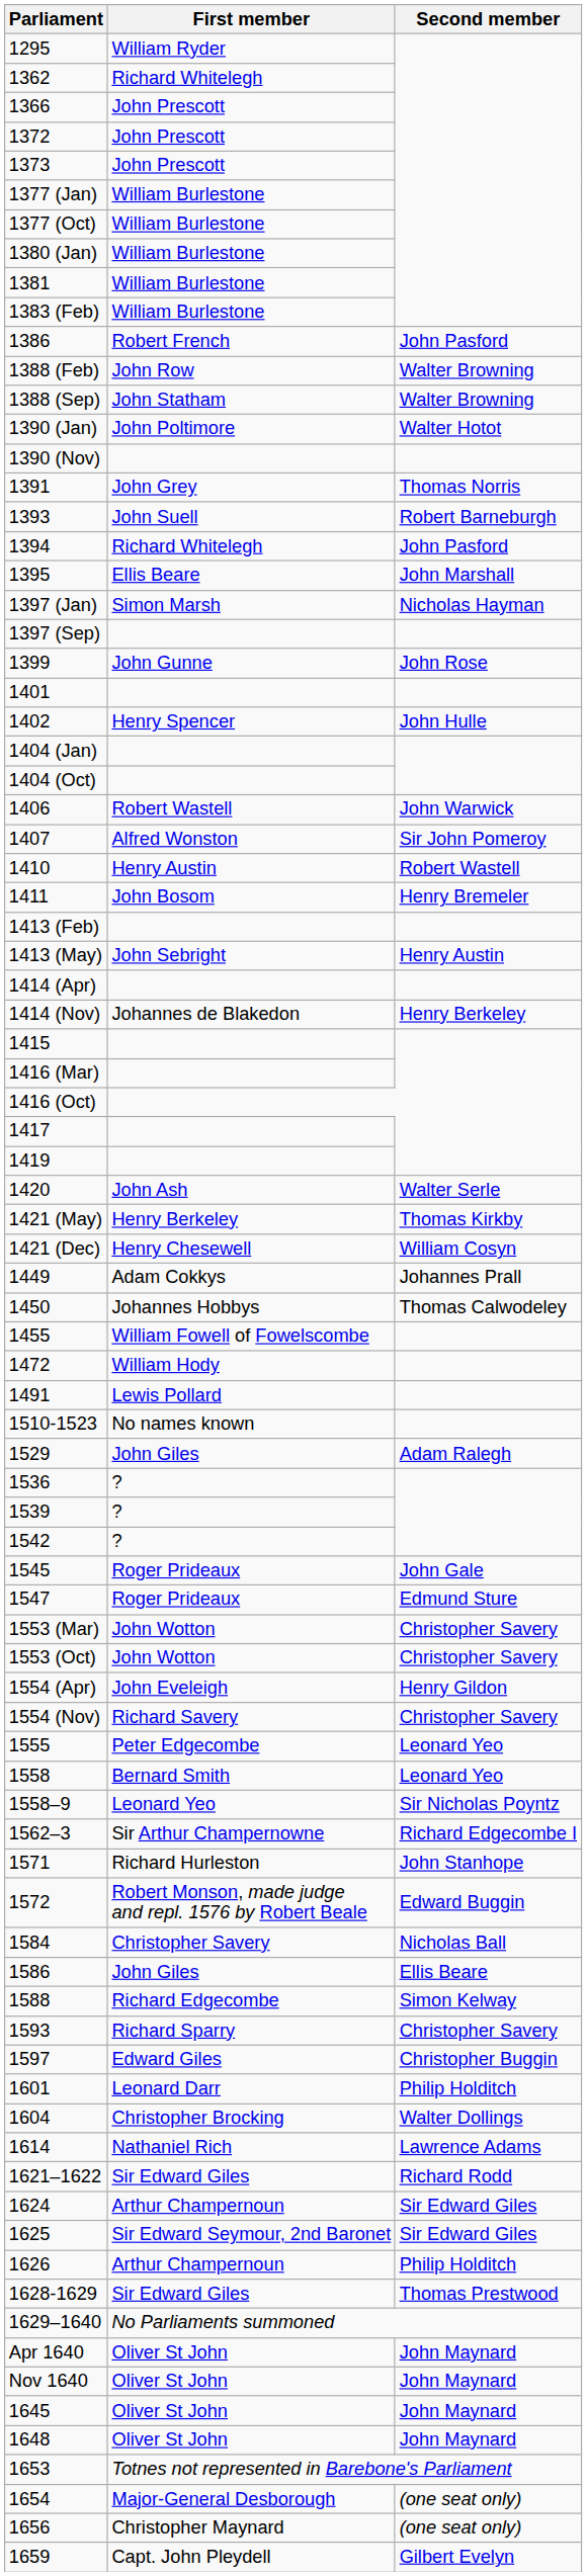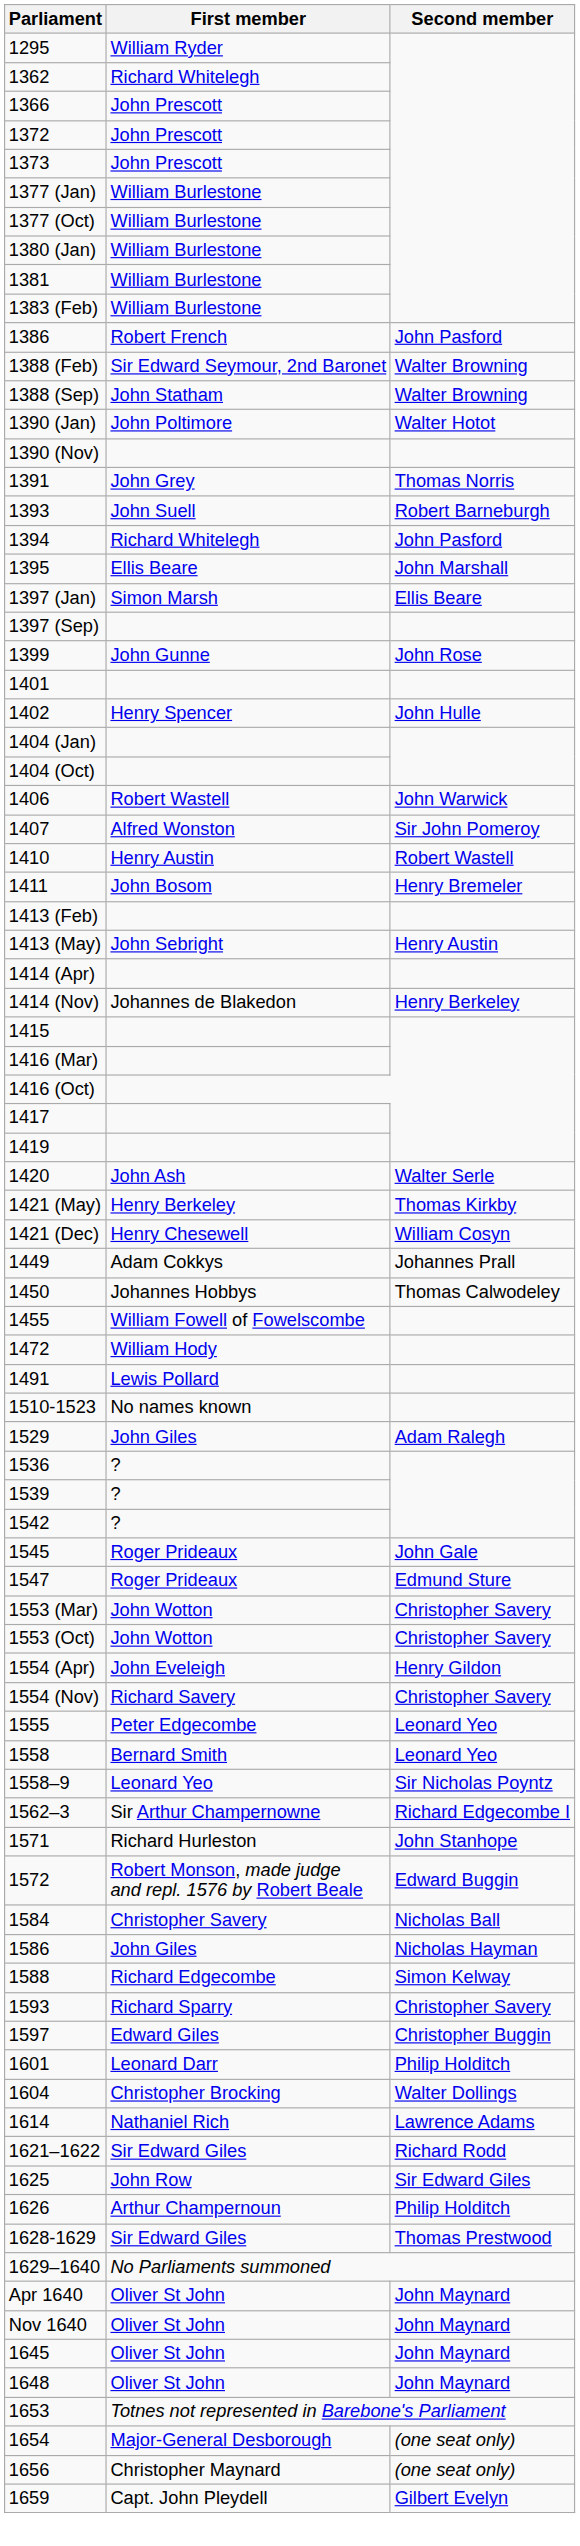1388 (Feb) | First member: John Row -> Sir Edward Seymour, 2nd Baronet
1397 (Jan) | Second member: Nicholas Hayman -> Ellis Beare
1586 | Second member: Ellis Beare -> Nicholas Hayman
- row: 1624 | Arthur Champernoun | Sir Edward Giles
1625 | First member: Sir Edward Seymour, 2nd Baronet -> John Row
